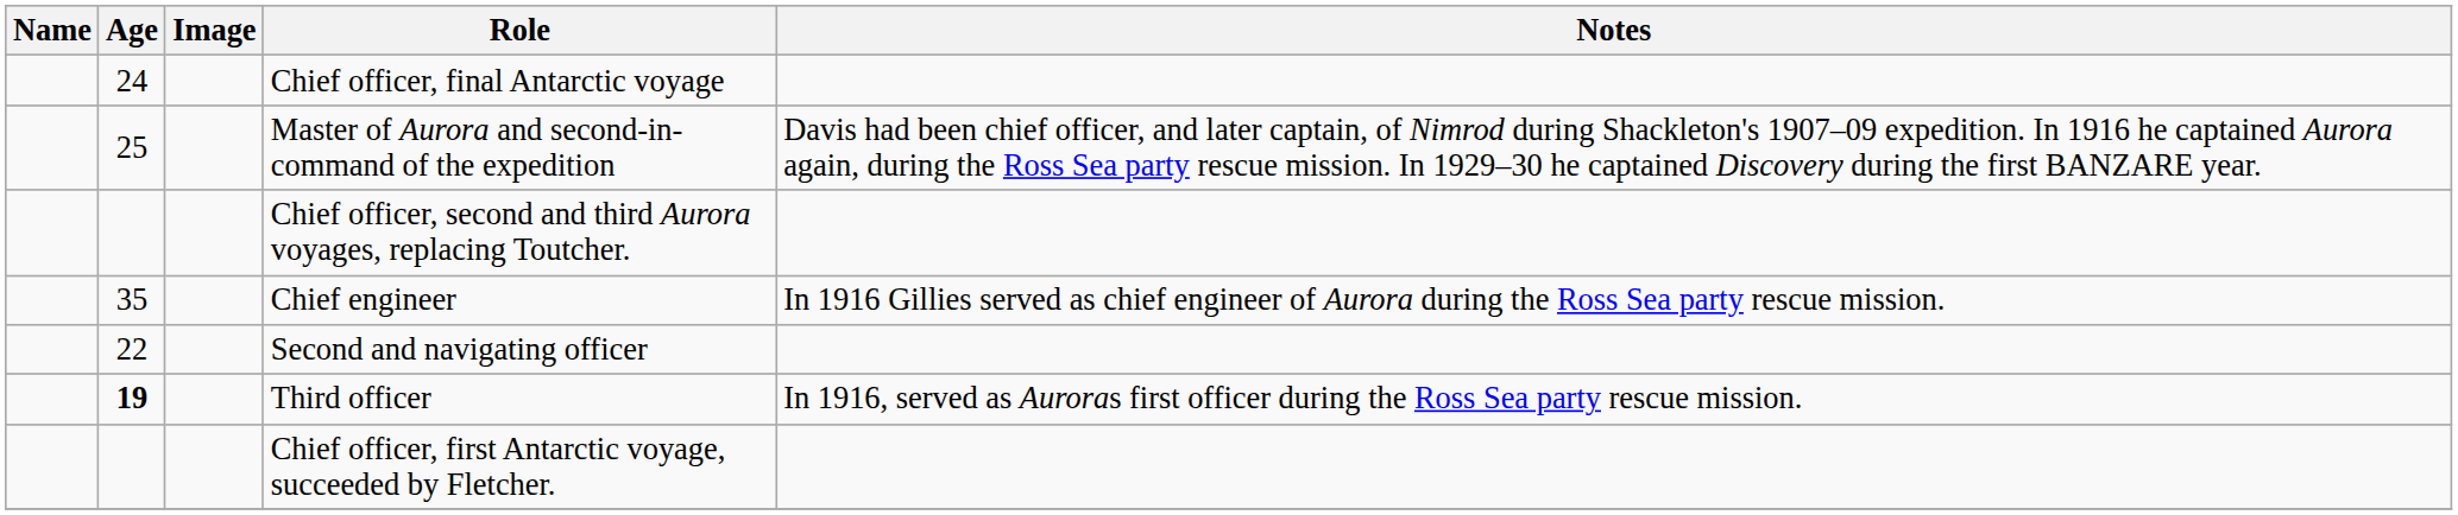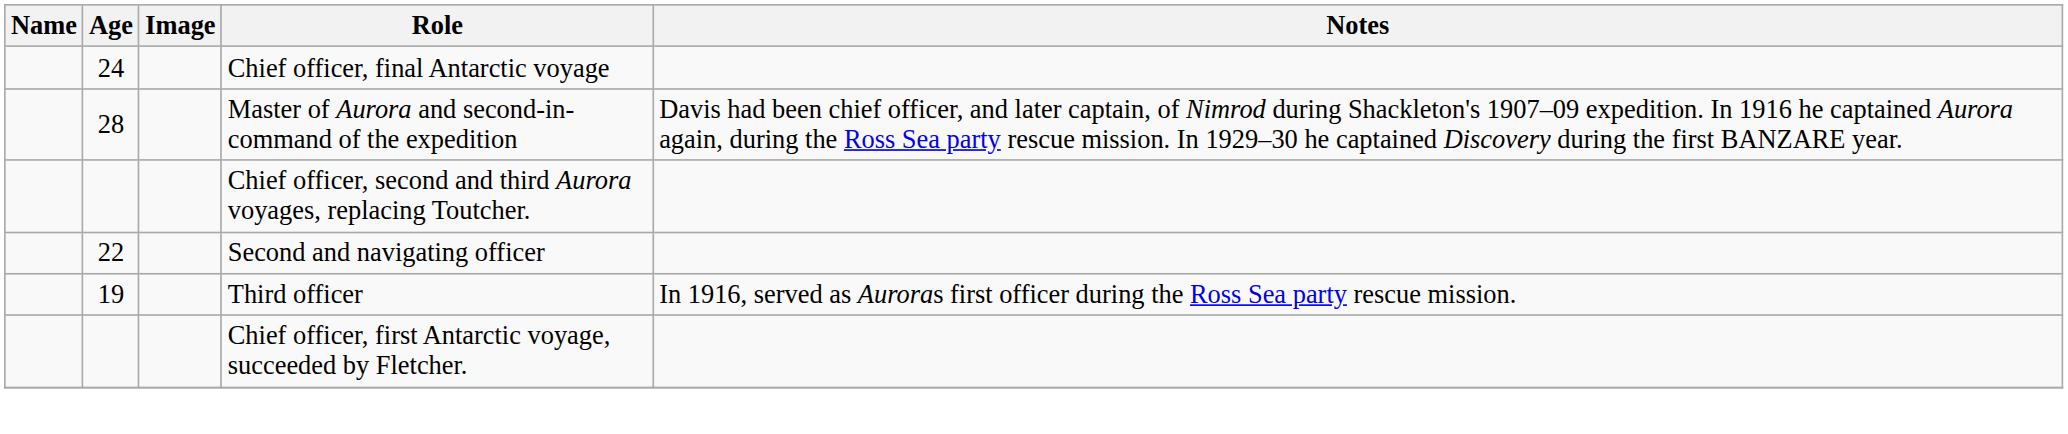Master of Aurora and second-in-command of the expedition | Age: 25 -> 28
- row: 35 | Chief engineer | In 1916 Gillies served as chief engineer of Aurora during the Ross Sea party rescue mission.
Third officer | Age: bold -> normal
